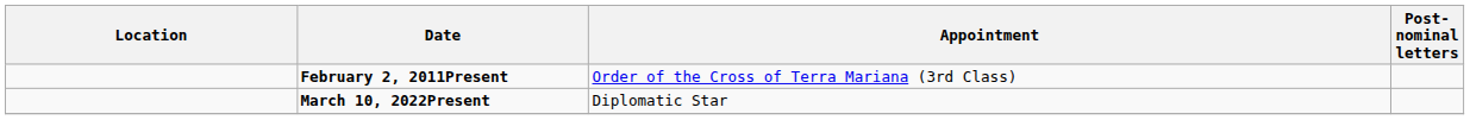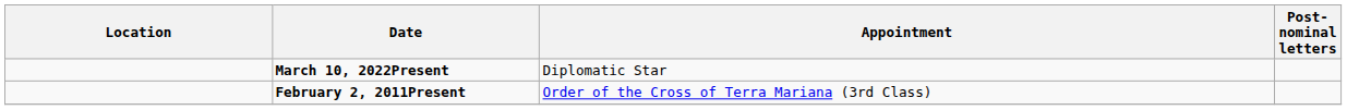rows swapped: February 2, 2011Present <-> March 10, 2022Present
